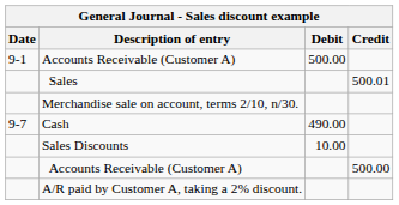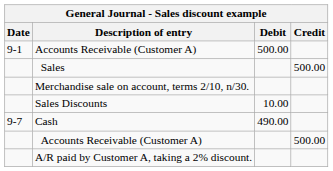Sales | Credit: 500.01 -> 500.00
rows swapped: Cash <-> Sales Discounts
